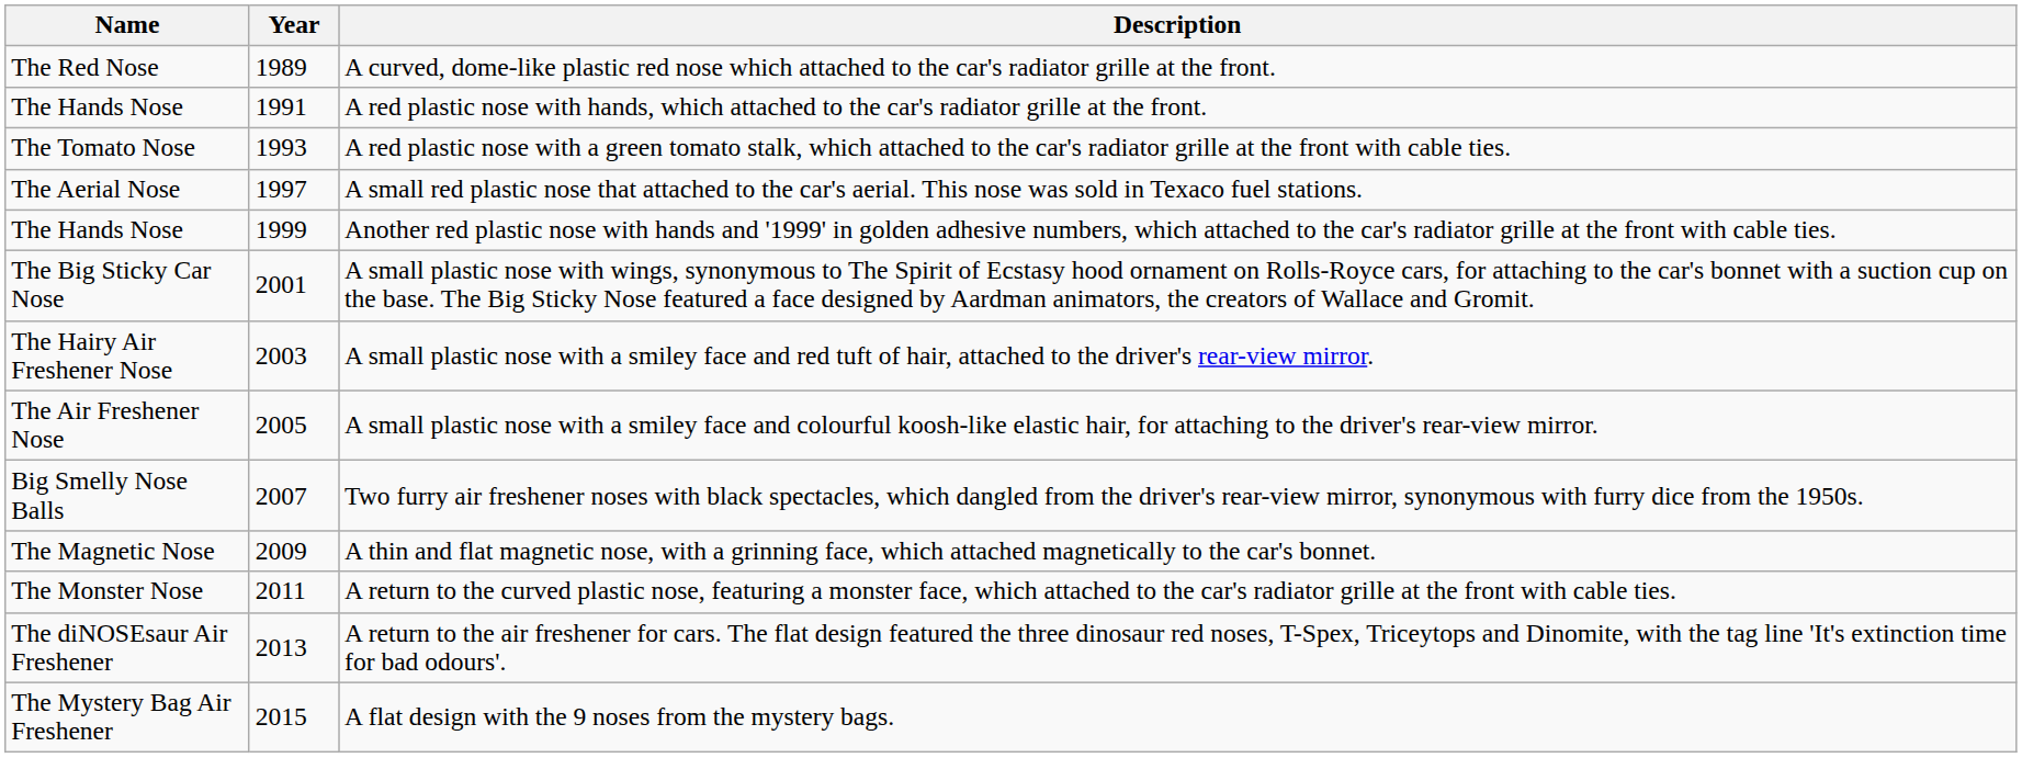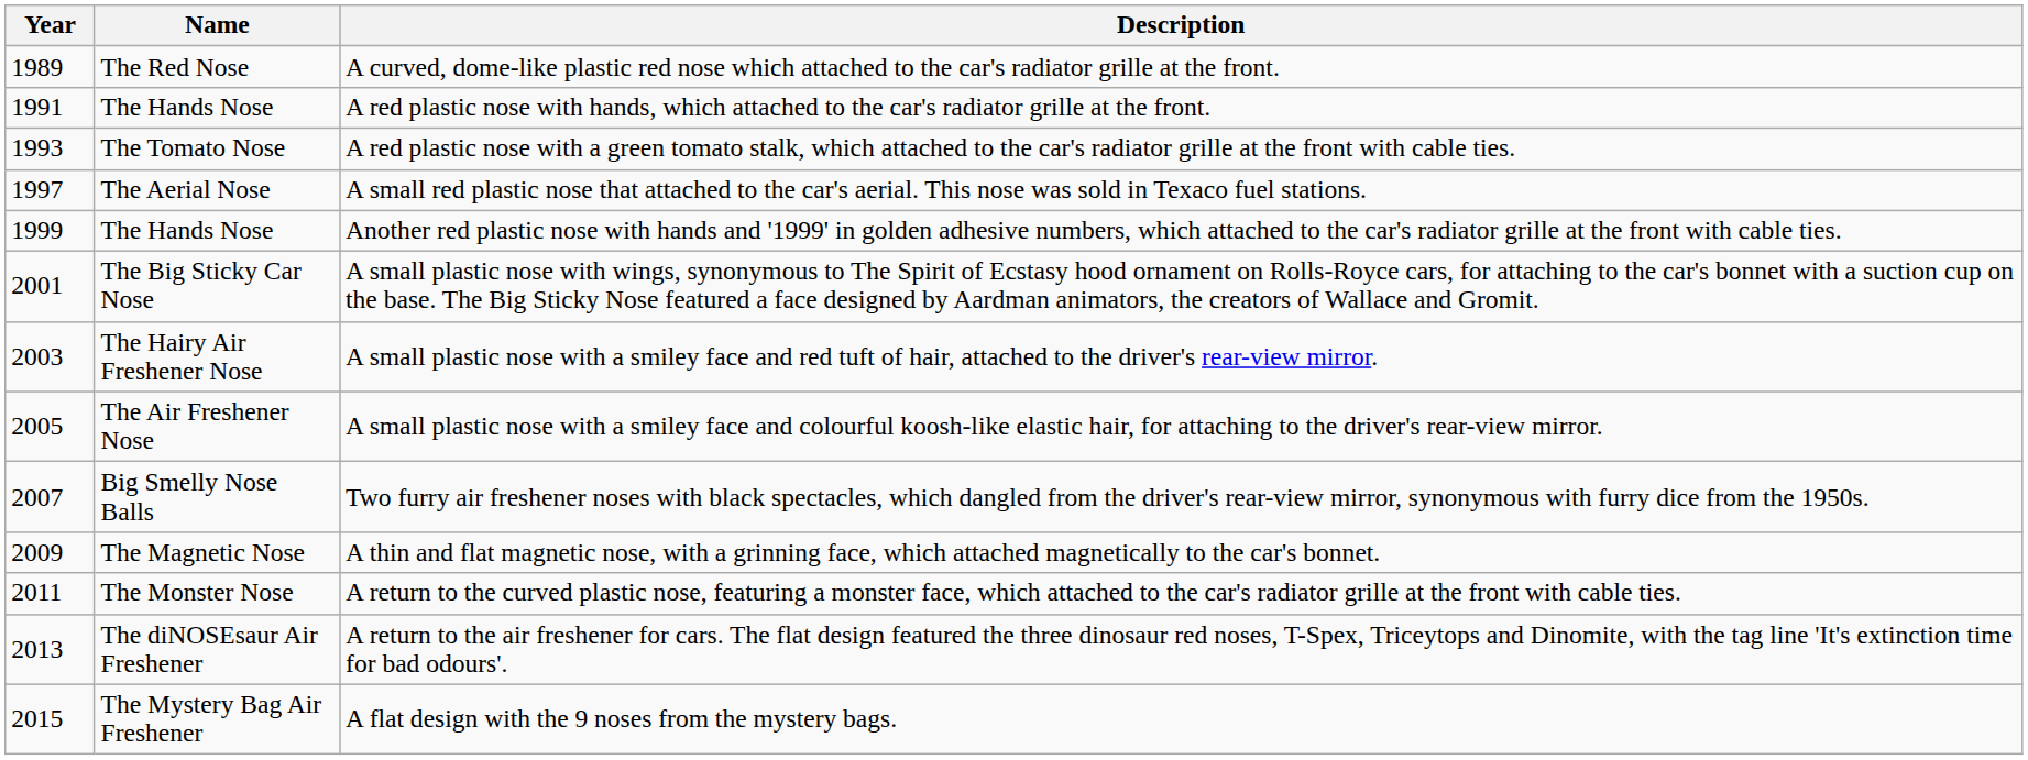columns swapped: Year <-> Name
